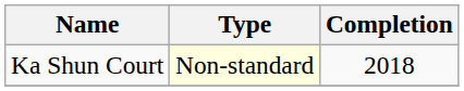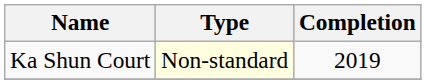Ka Shun Court | Completion: 2018 -> 2019
